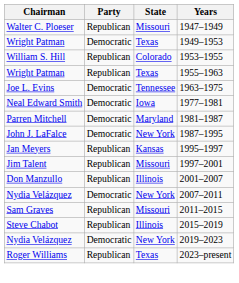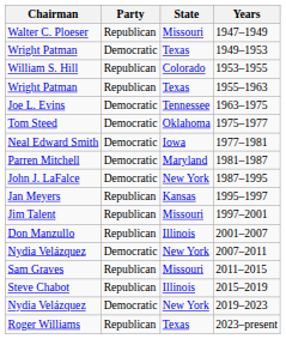+ row: Tom Steed | Democratic | Oklahoma | 1975–1977
